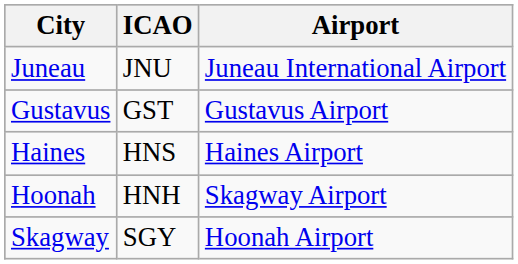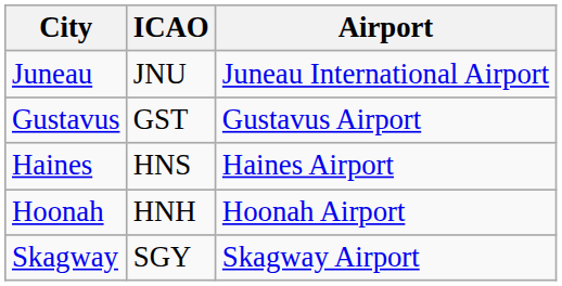Hoonah | Airport: Skagway Airport -> Hoonah Airport
Skagway | Airport: Hoonah Airport -> Skagway Airport
